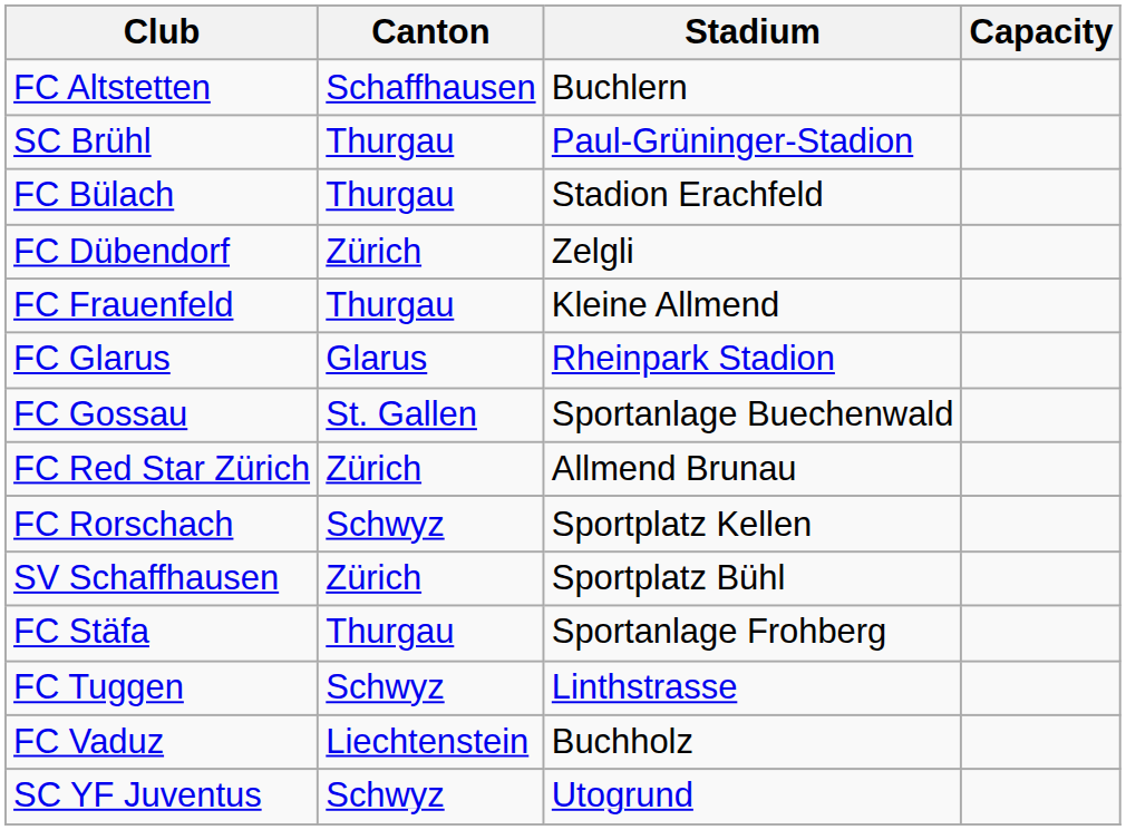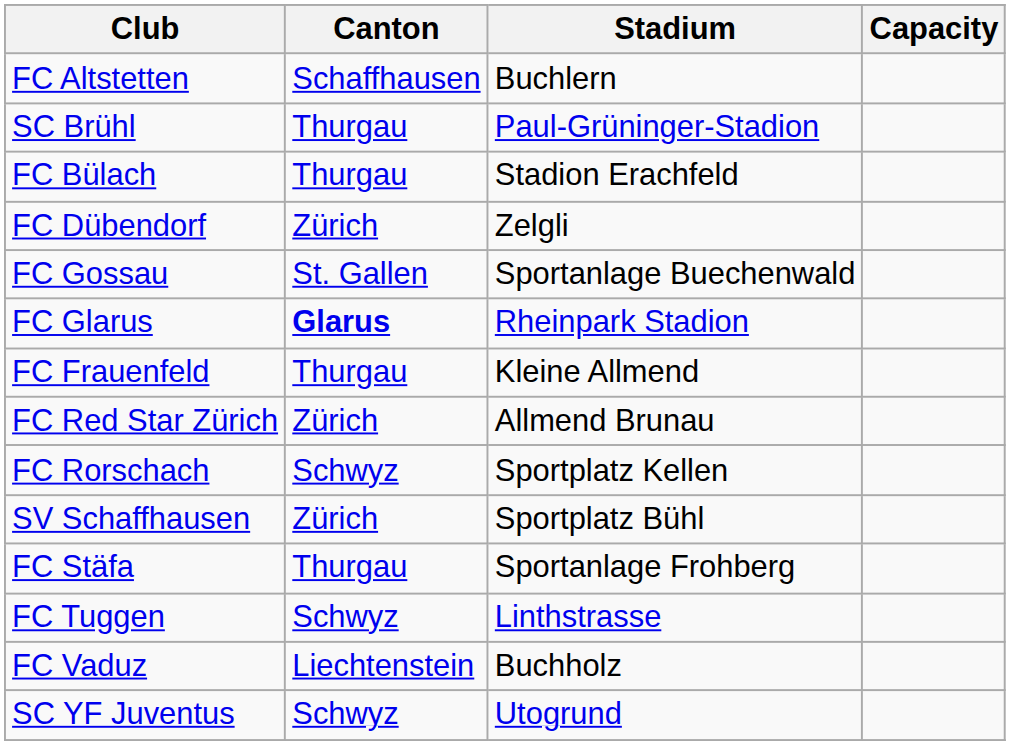rows swapped: FC Frauenfeld <-> FC Gossau
FC Glarus | Canton: normal -> bold
